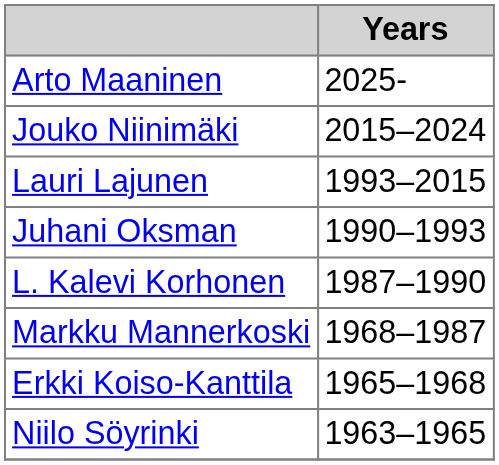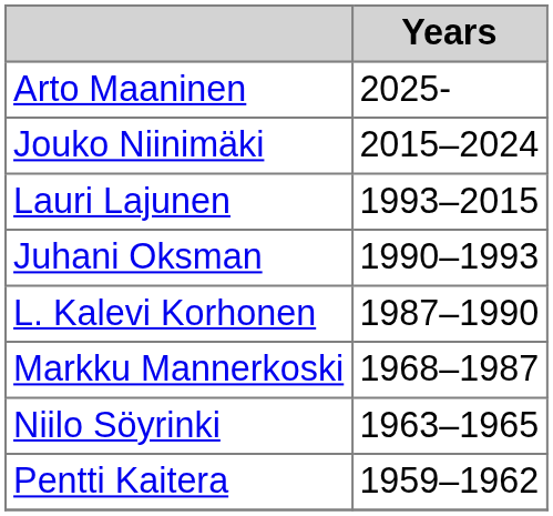- row: Erkki Koiso-Kanttila | 1965–1968
+ row: Pentti Kaitera | 1959–1962
